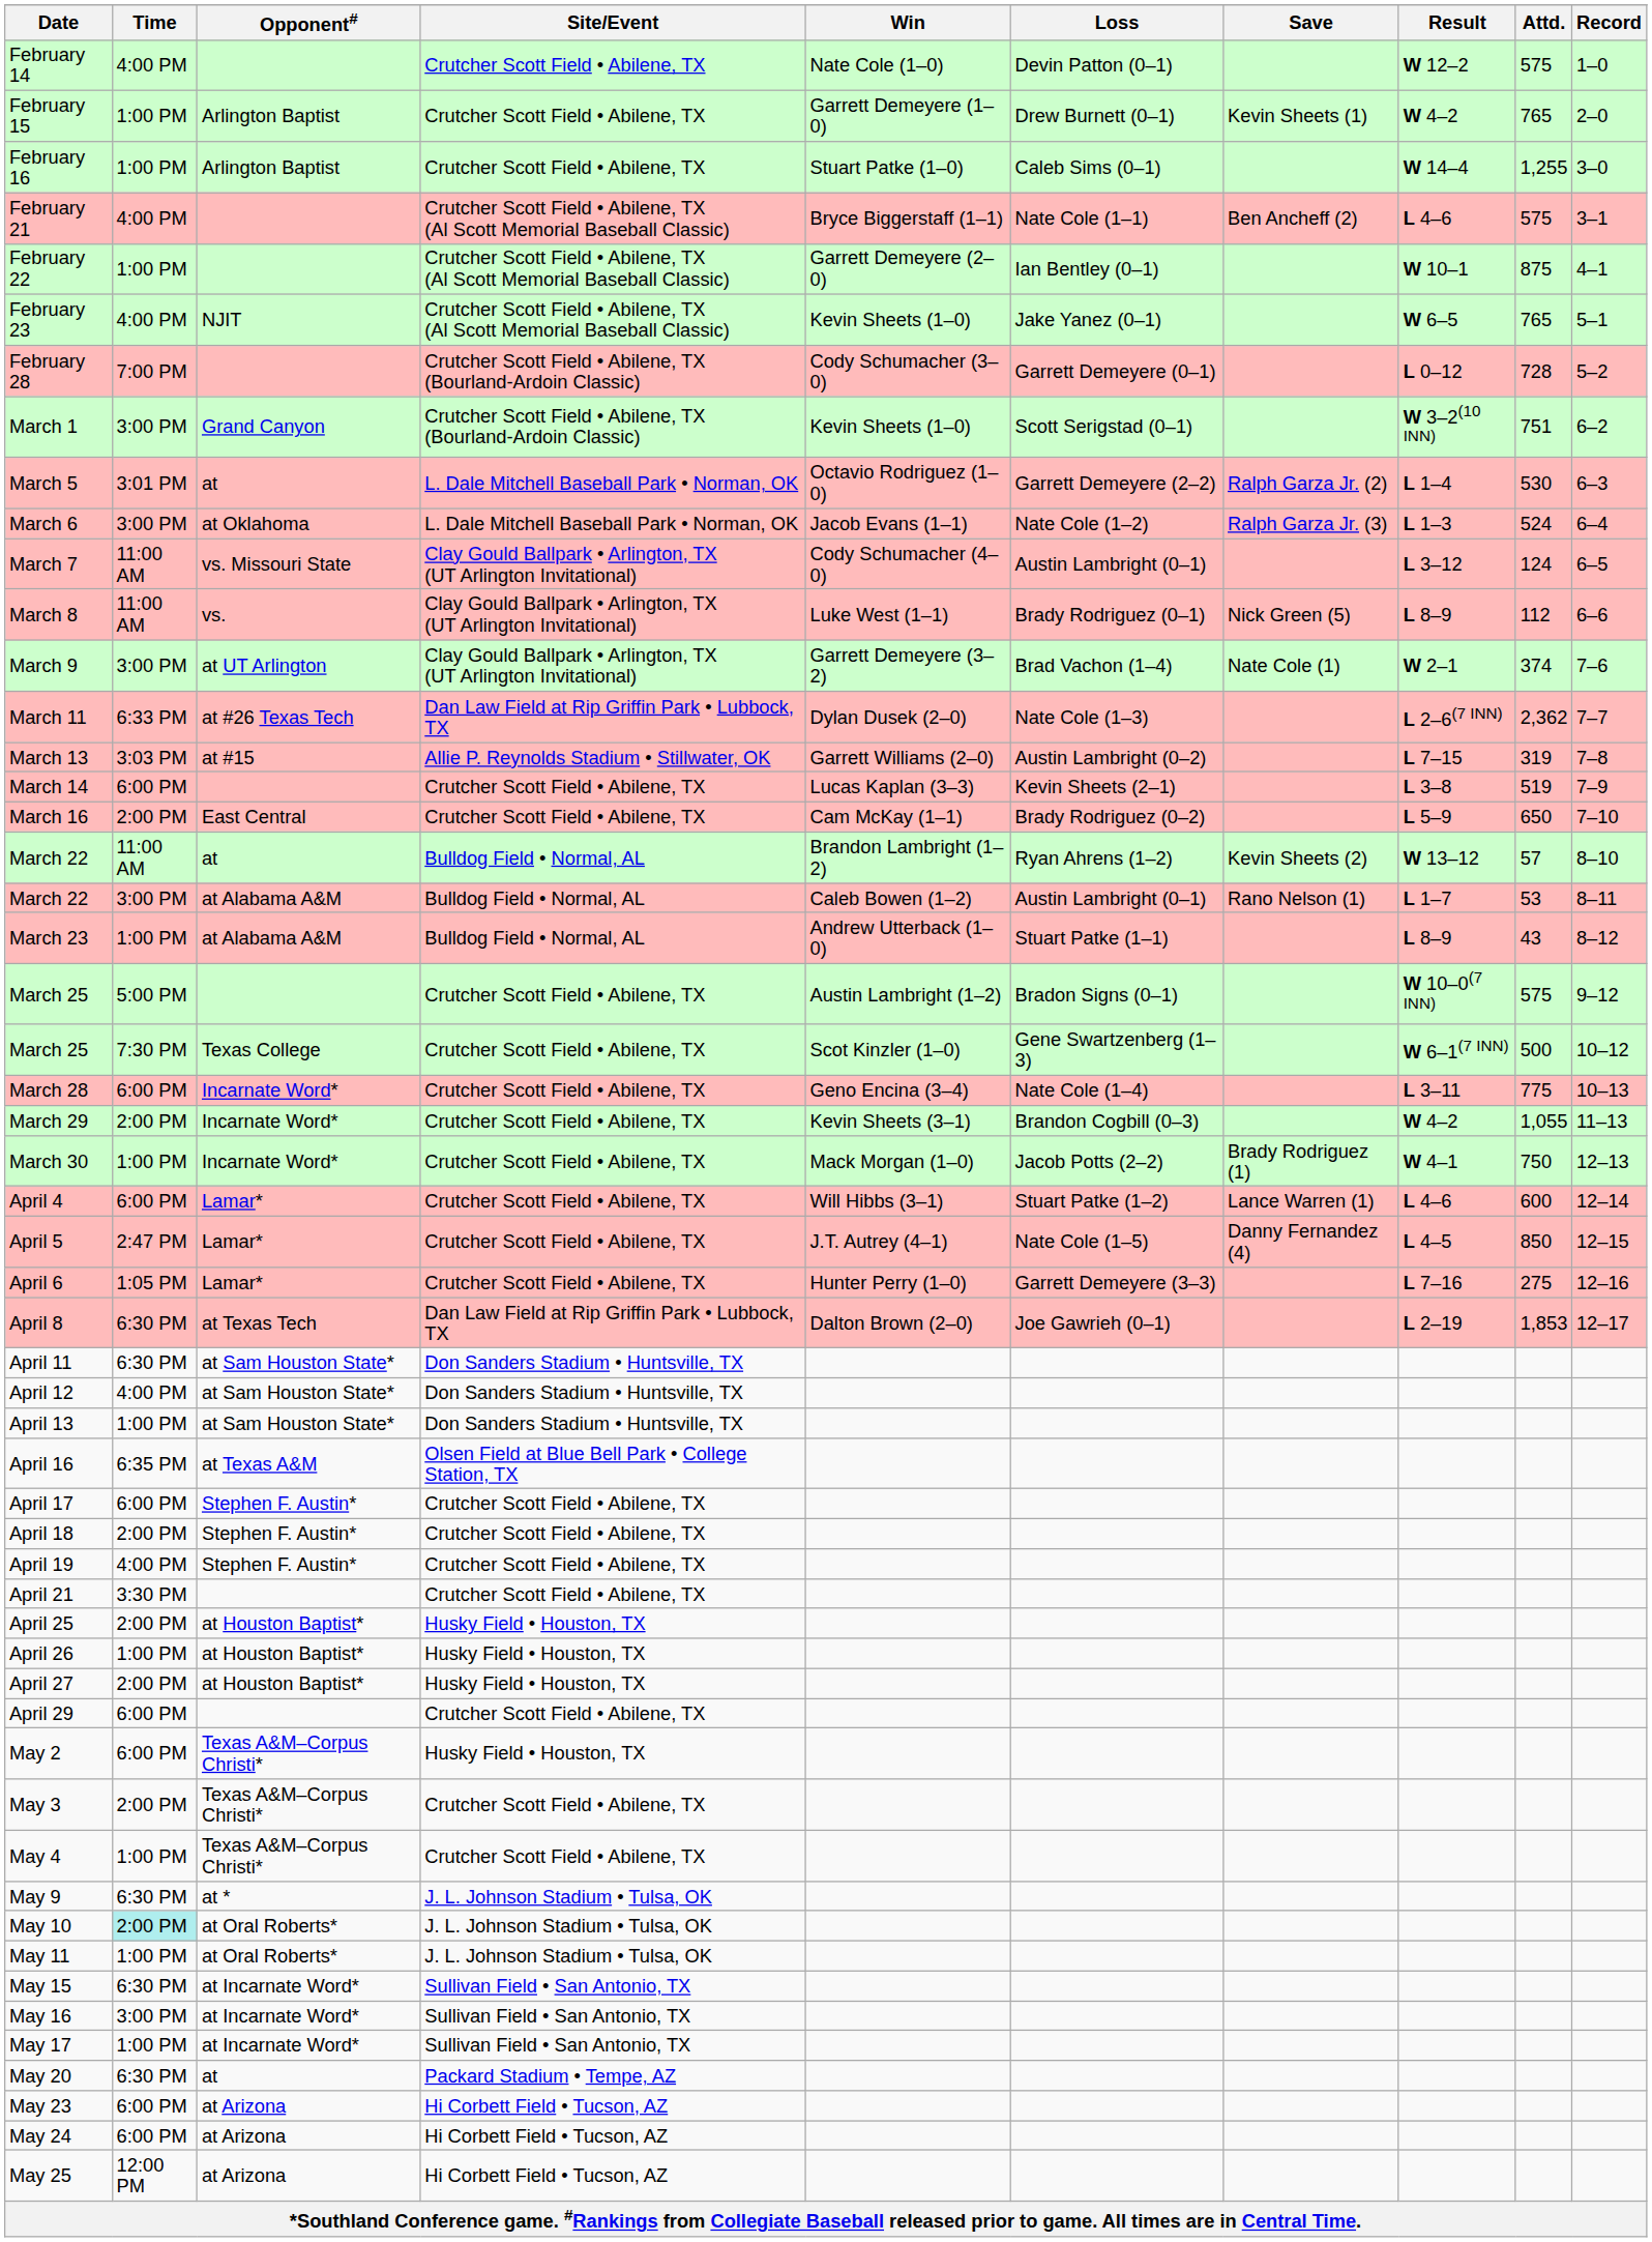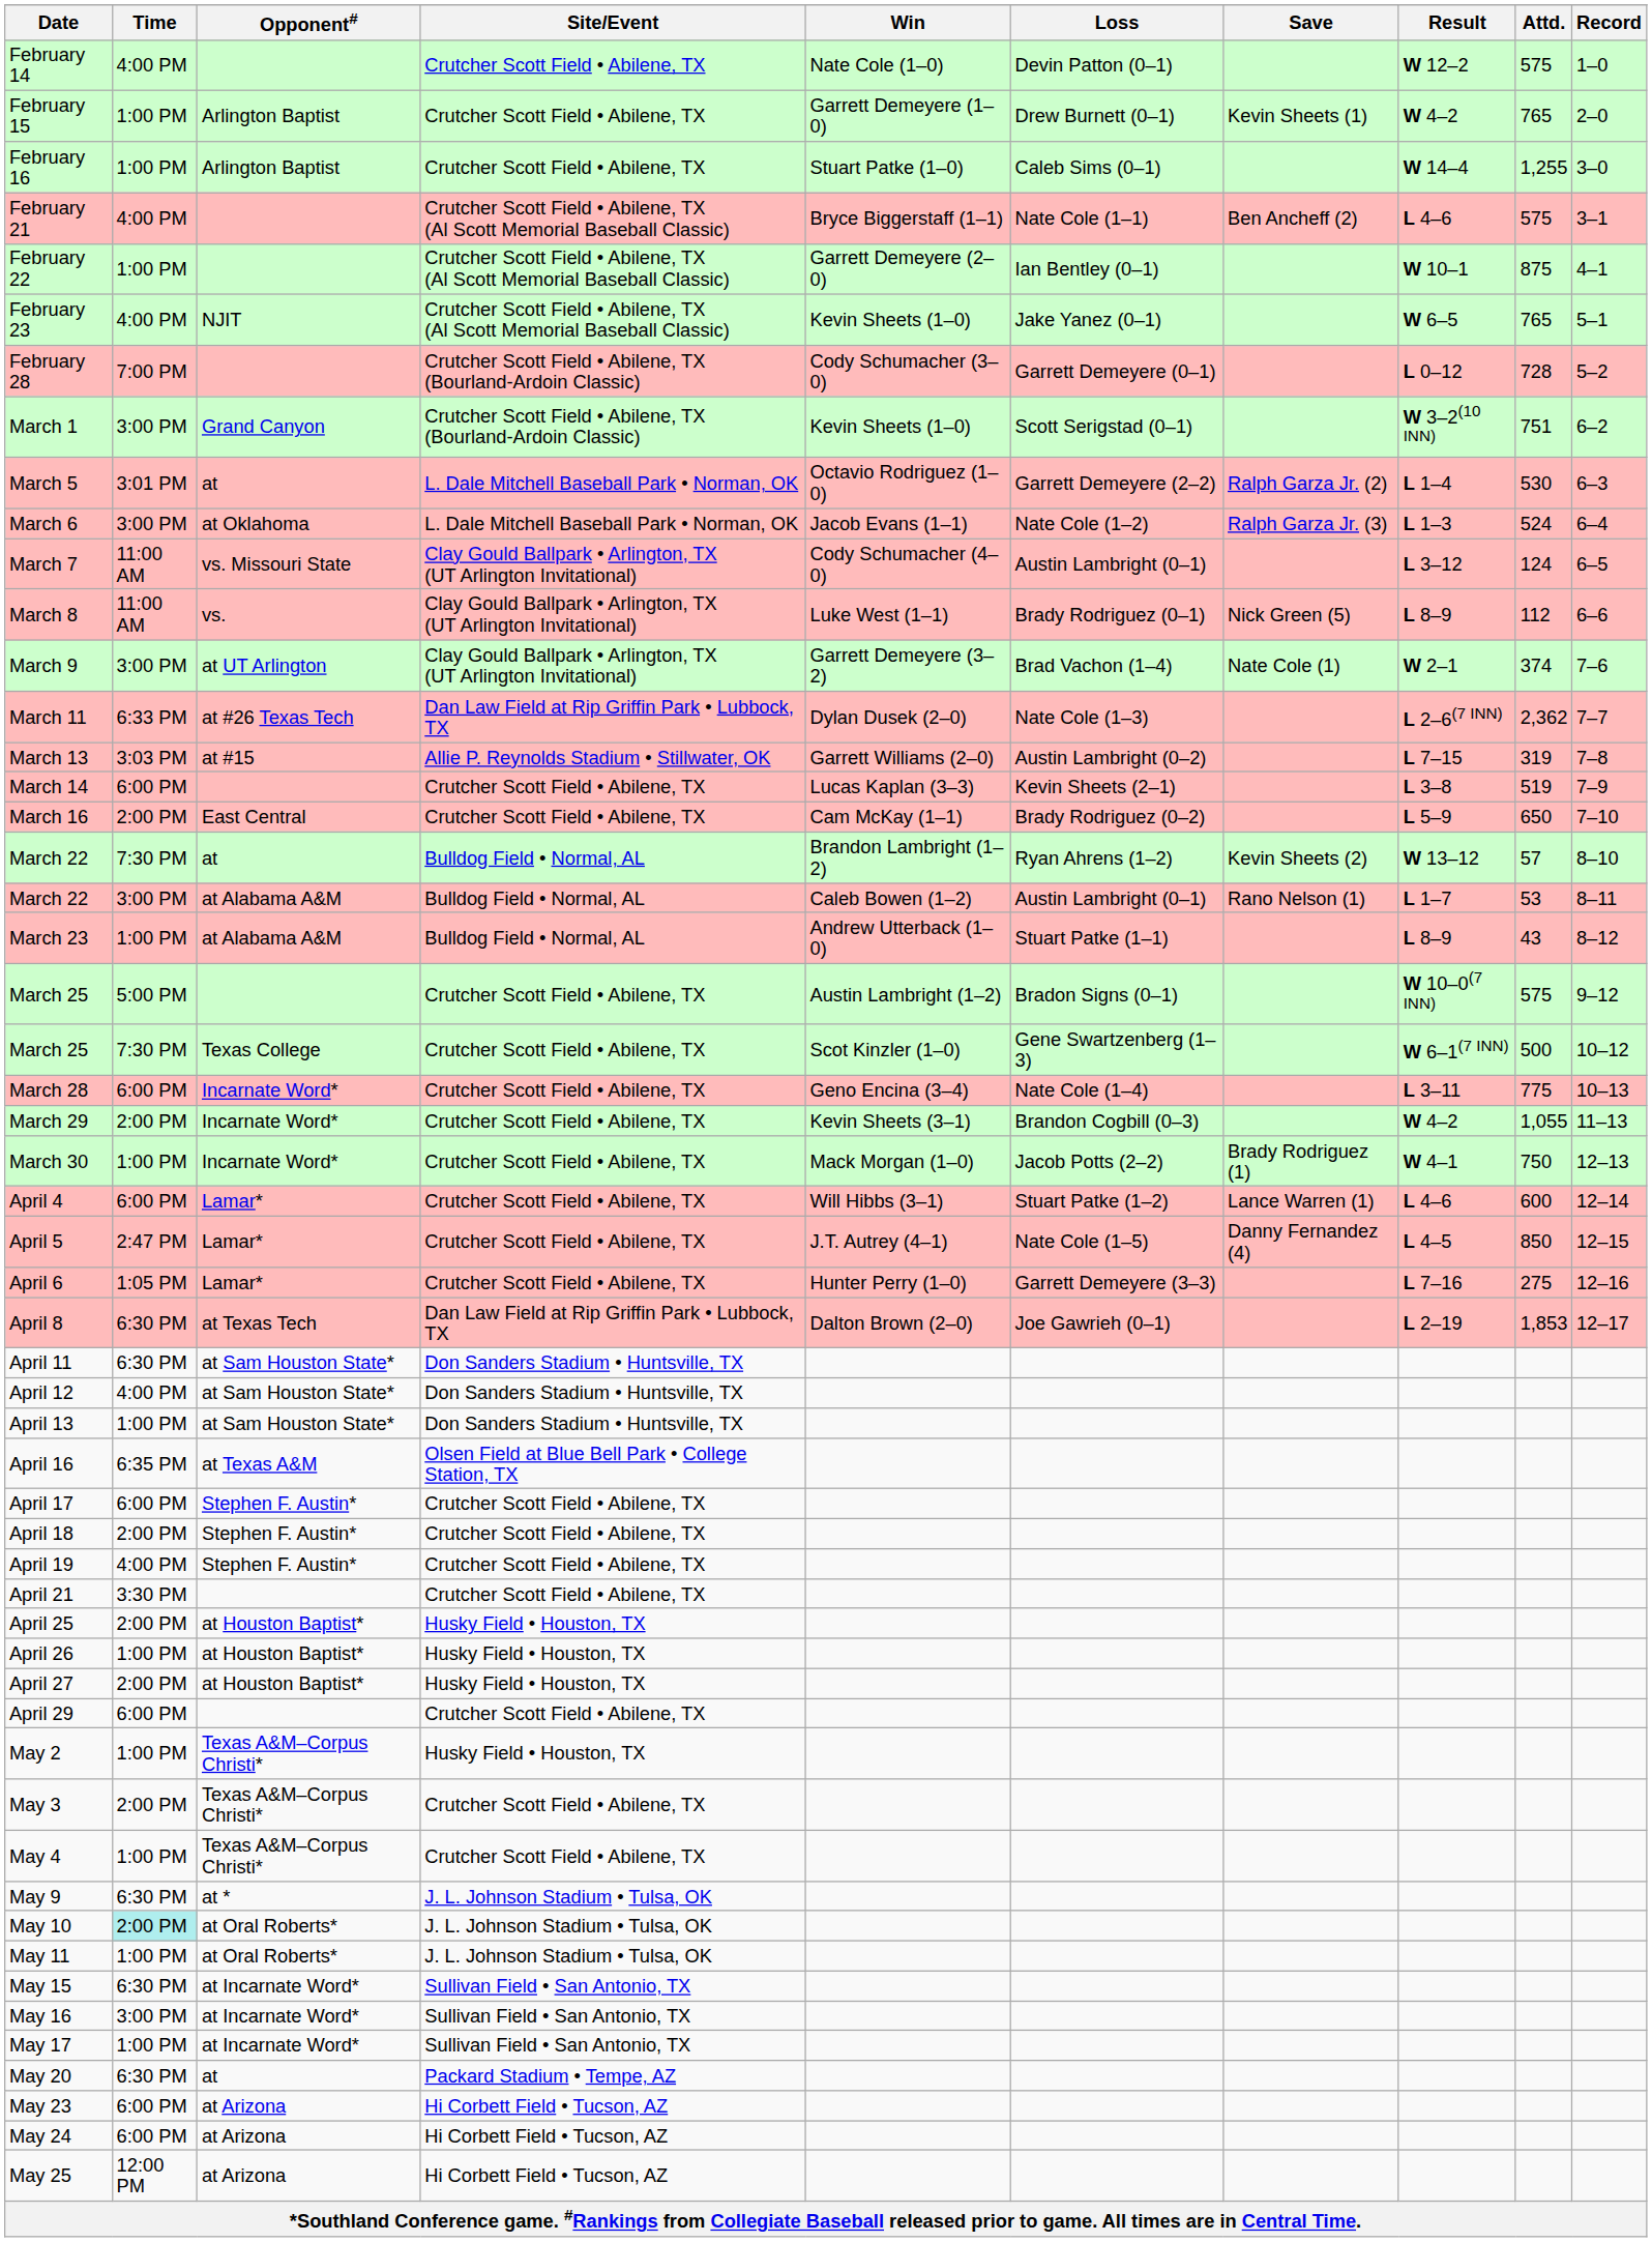March 22 / at | Time: 11:00 AM -> 7:30 PM
May 2 | Time: 6:00 PM -> 1:00 PM
